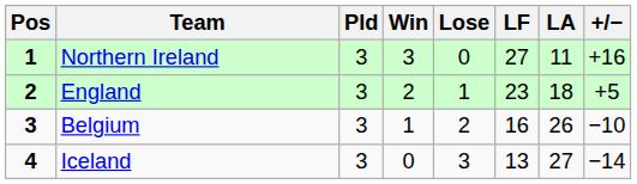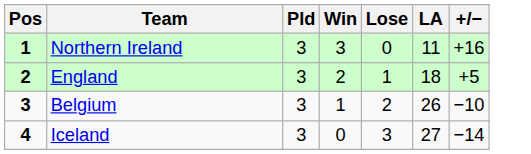- column: LF | 27 | 23 | 16 | 13
